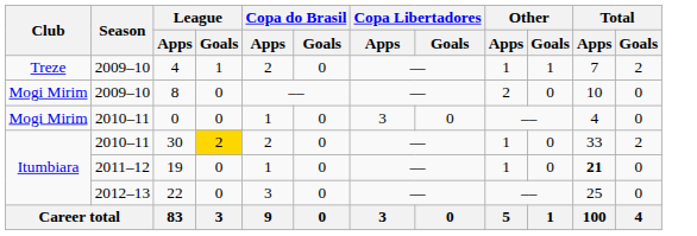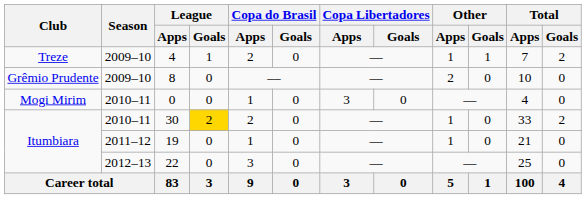8 | Club: Mogi Mirim -> Grêmio Prudente
19 | Total / Apps: bold -> normal
